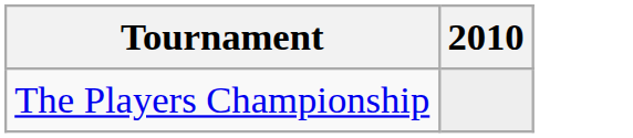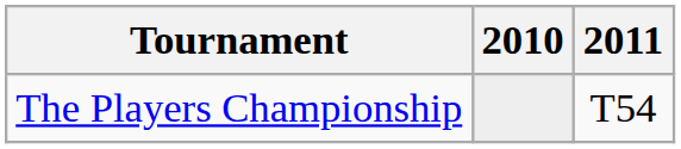+ column: 2011 | T54
